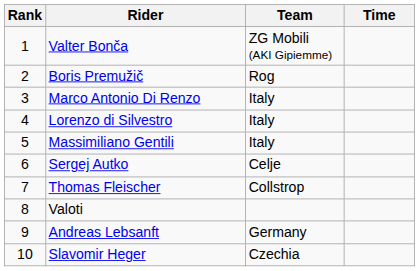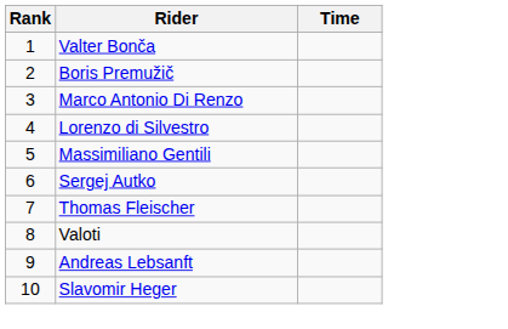- column: Team | ZG Mobili (AKI Gipiemme) | Rog | Italy | Italy | Italy | Celje | Collstrop | Germany | Czechia
